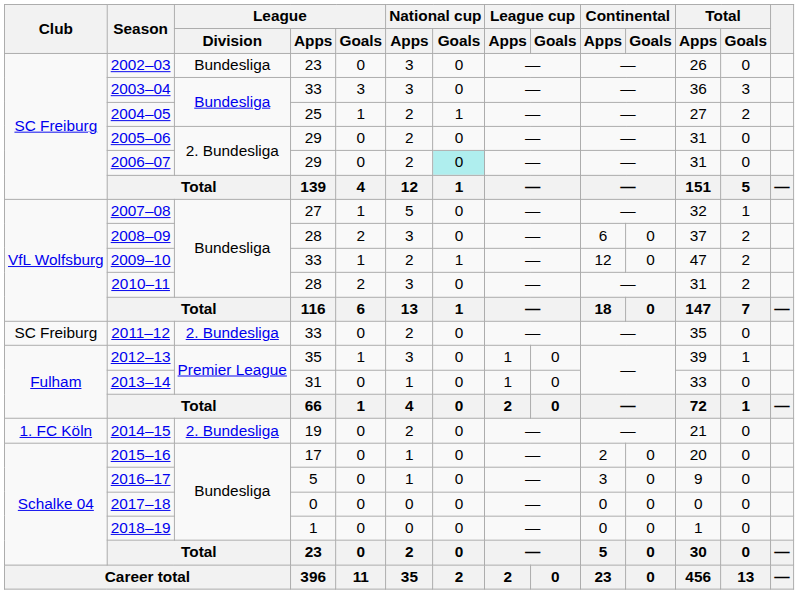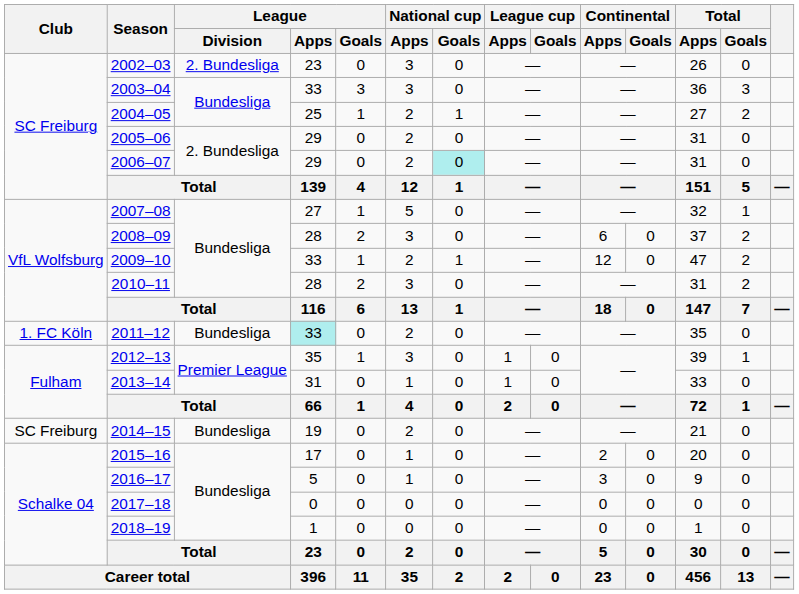2002–03 | League / Division: Bundesliga -> 2. Bundesliga
2011–12 | Club: SC Freiburg -> 1. FC Köln
2011–12 | League / Division: 2. Bundesliga -> Bundesliga
2011–12 | League / Apps: no background -> paleturquoise background
2014–15 | Club: 1. FC Köln -> SC Freiburg
2014–15 | League / Division: 2. Bundesliga -> Bundesliga
